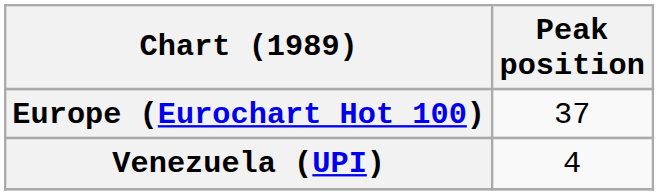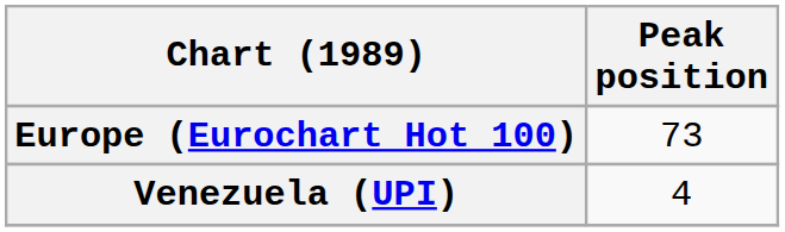Europe (Eurochart Hot 100) | Peak position: 37 -> 73
